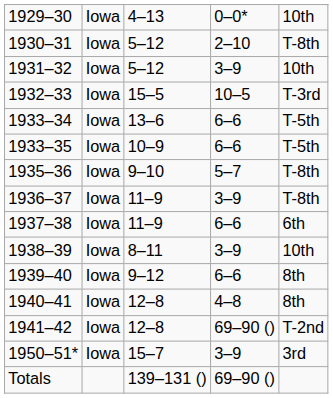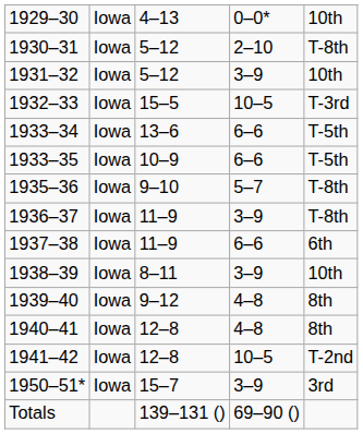1939–40 | column 4: 6–6 -> 4–8
1941–42 | column 4: 69–90 () -> 10–5
